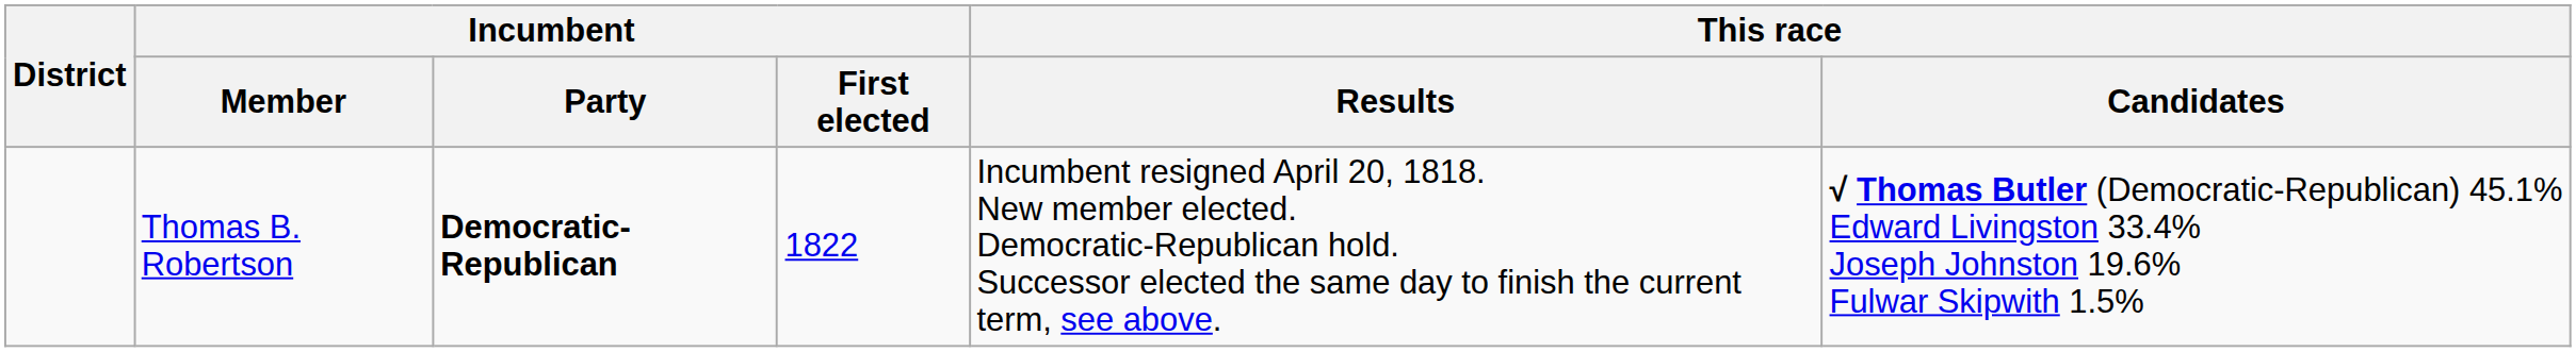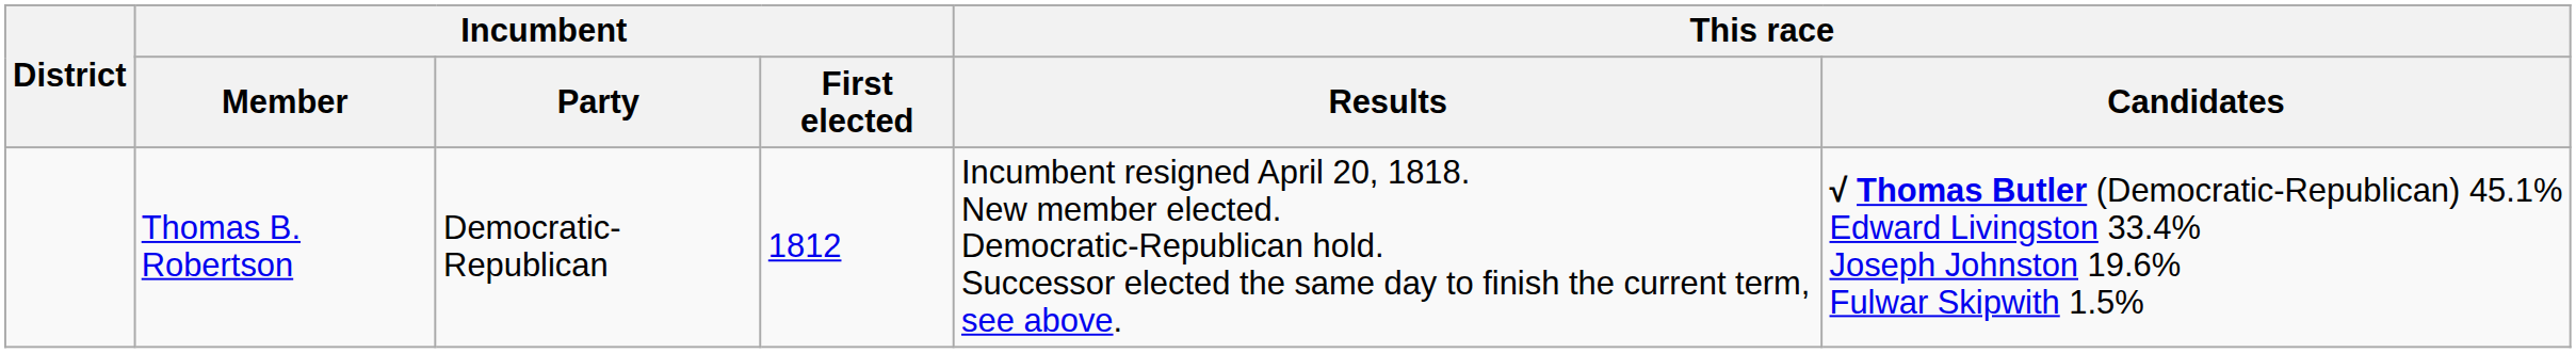Thomas B. Robertson | Incumbent / Party: bold -> normal
Thomas B. Robertson | Incumbent / First elected: 1822 -> 1812
